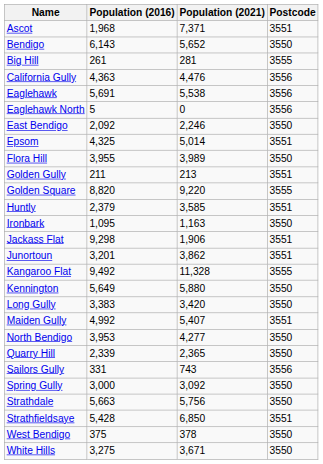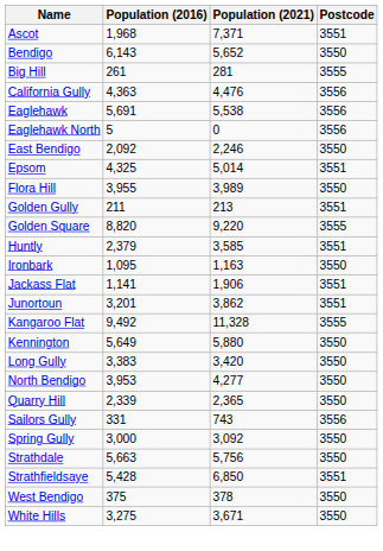Jackass Flat | Population (2016): 9,298 -> 1,141
- row: Maiden Gully | 4,992 | 5,407 | 3551
